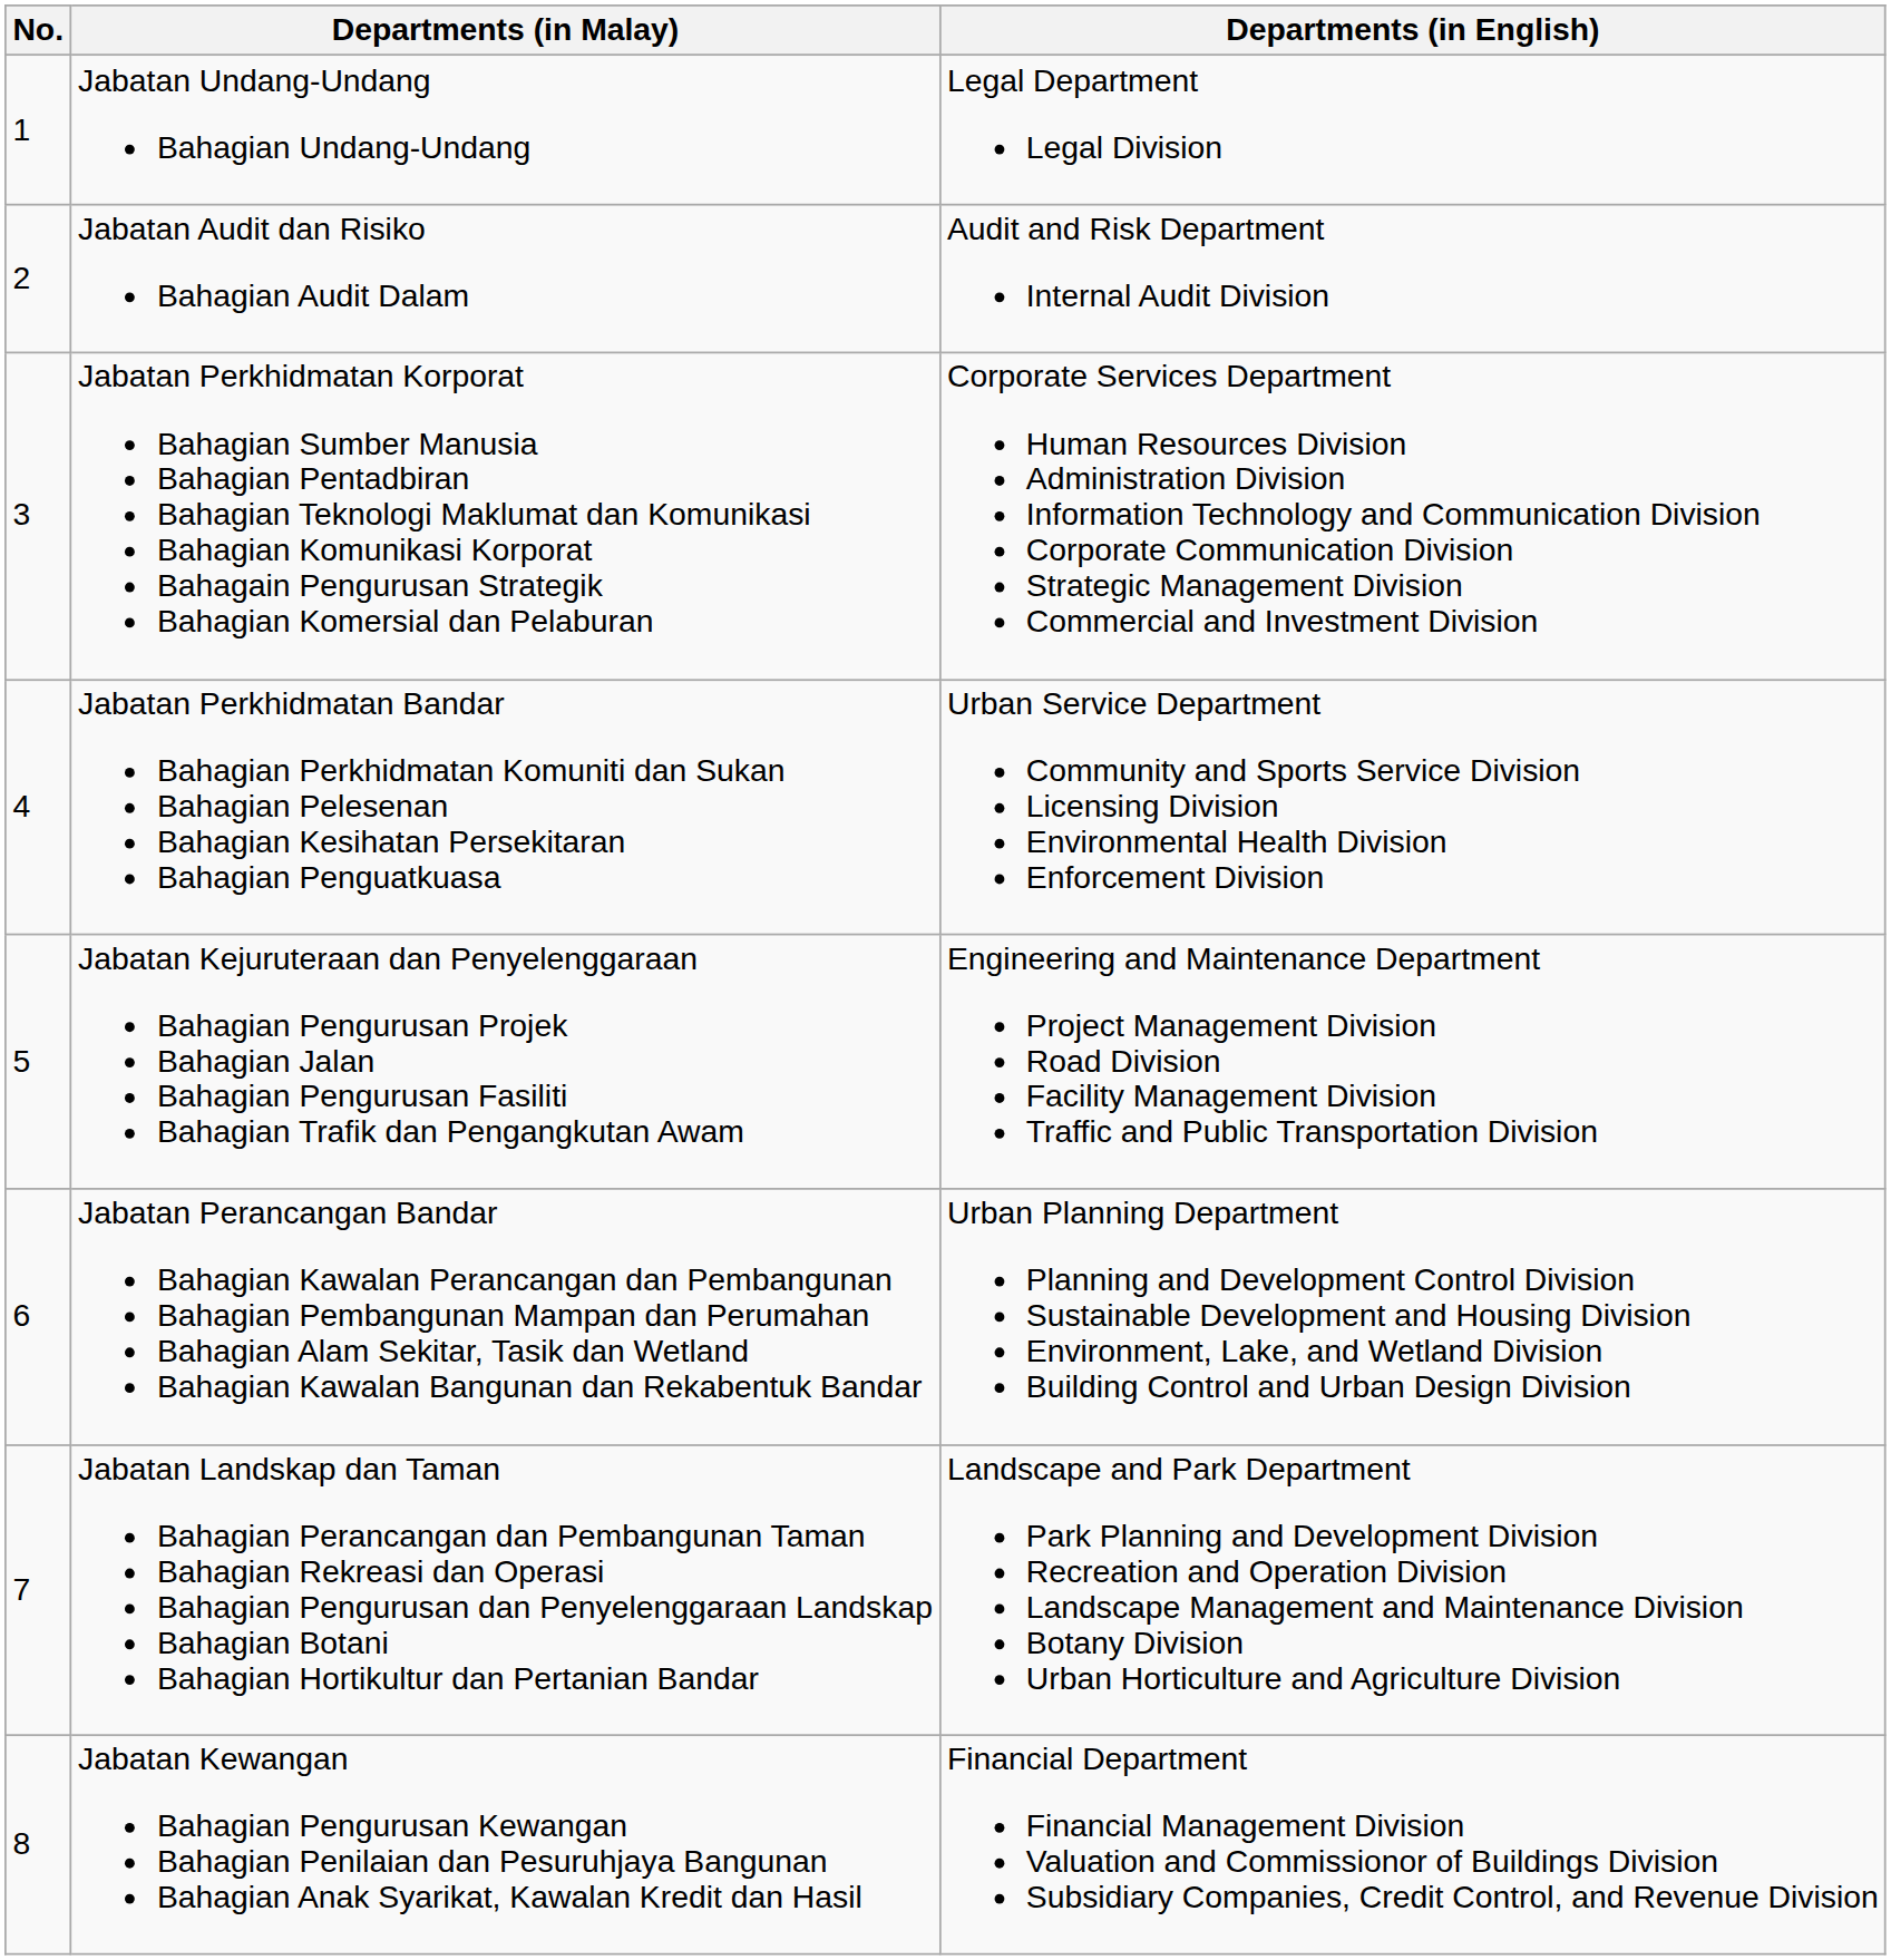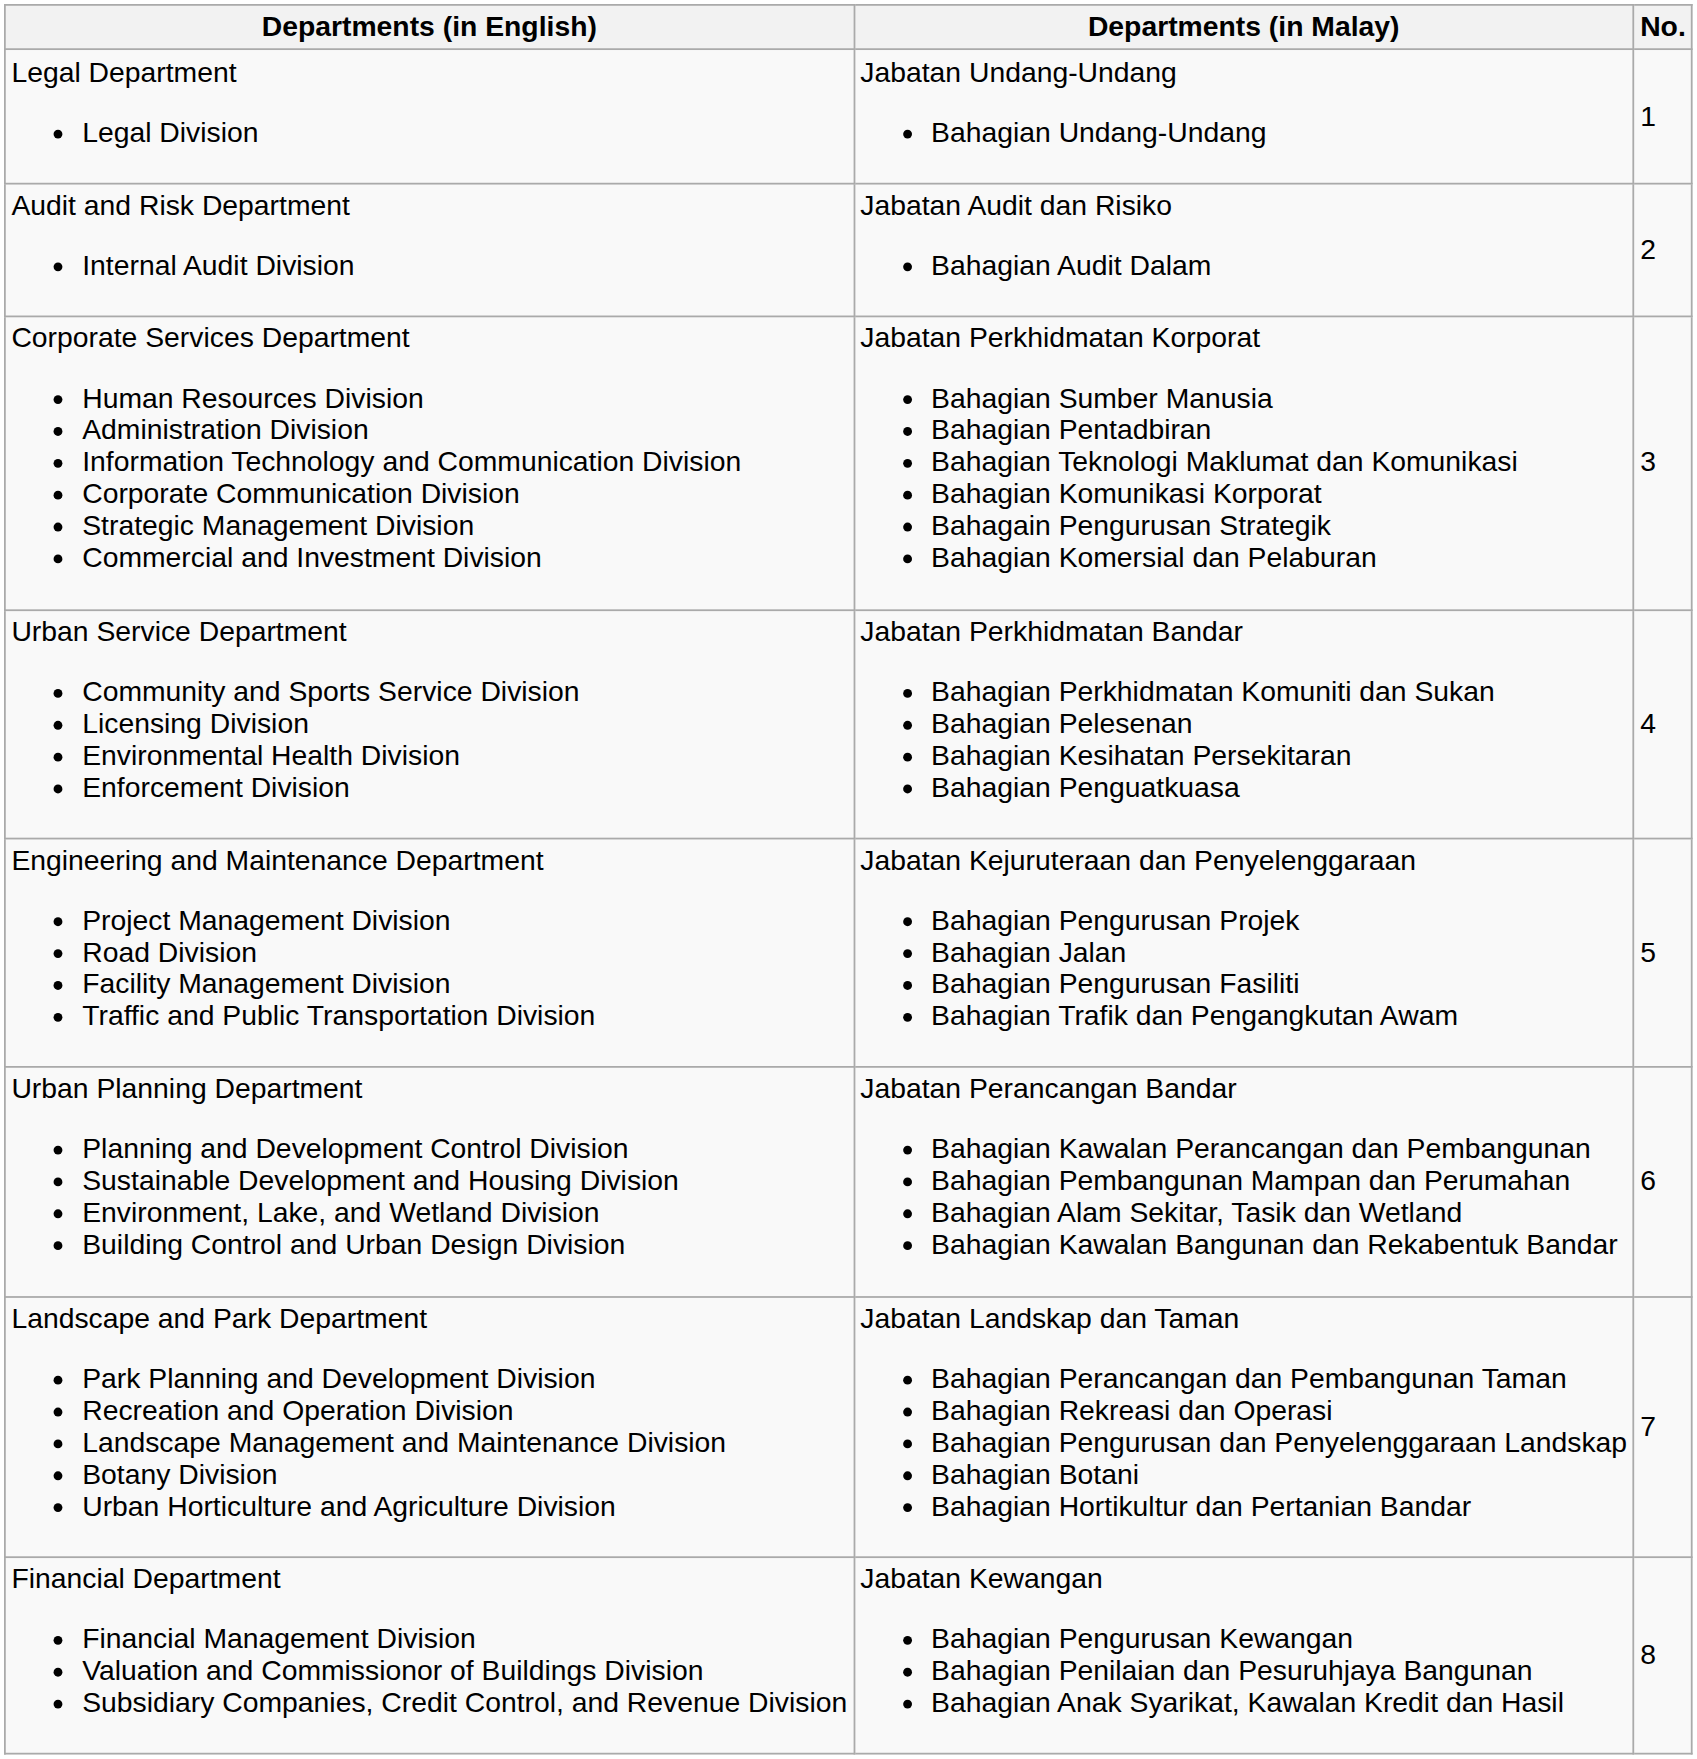columns swapped: No. <-> Departments (in English)
